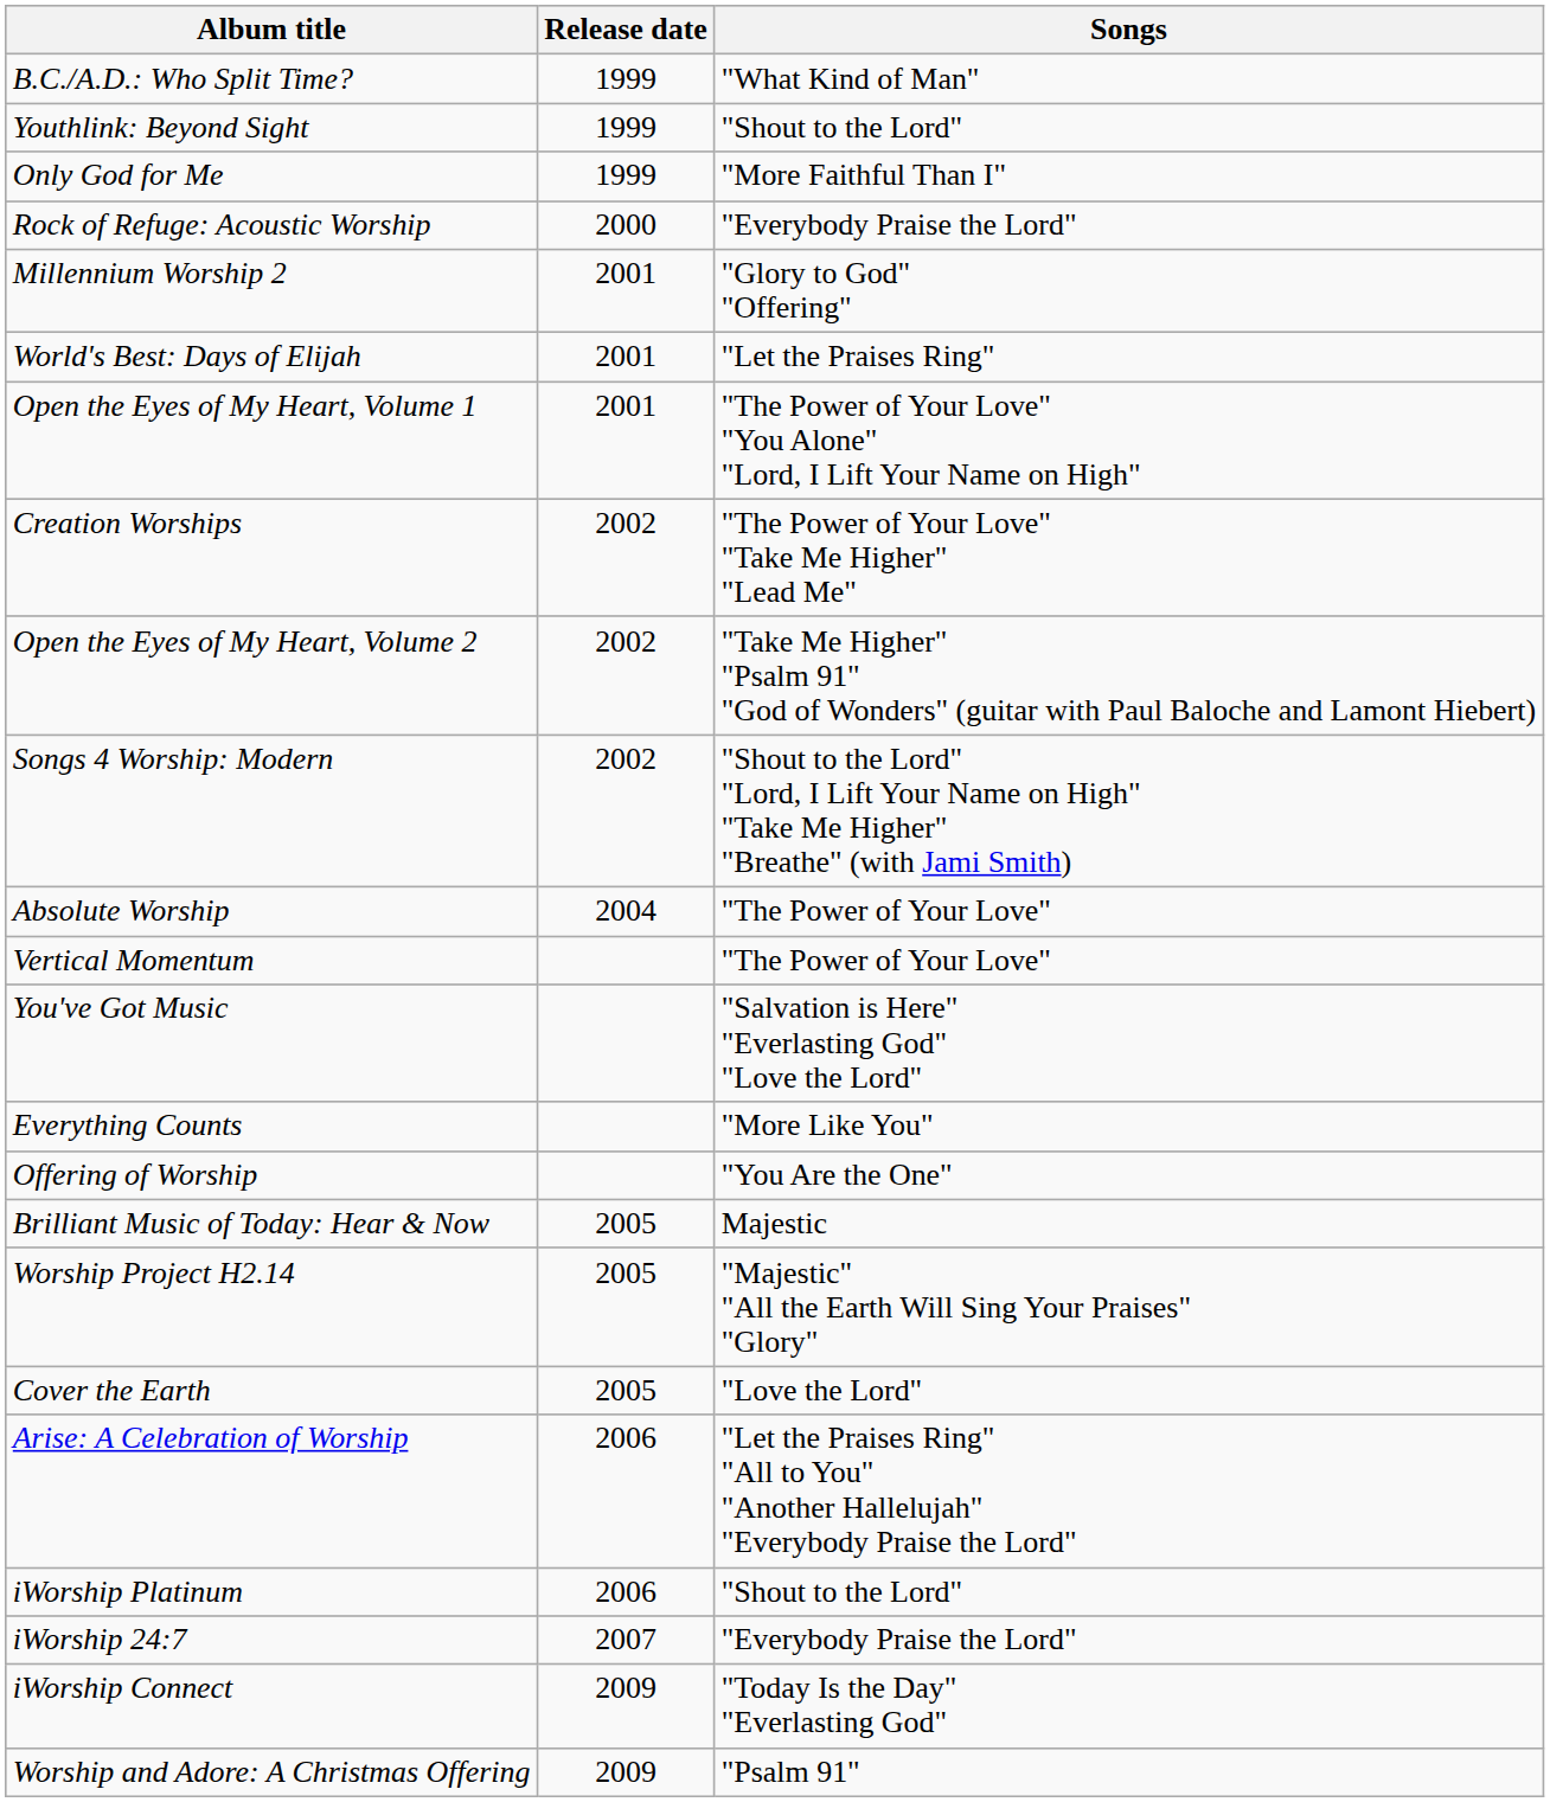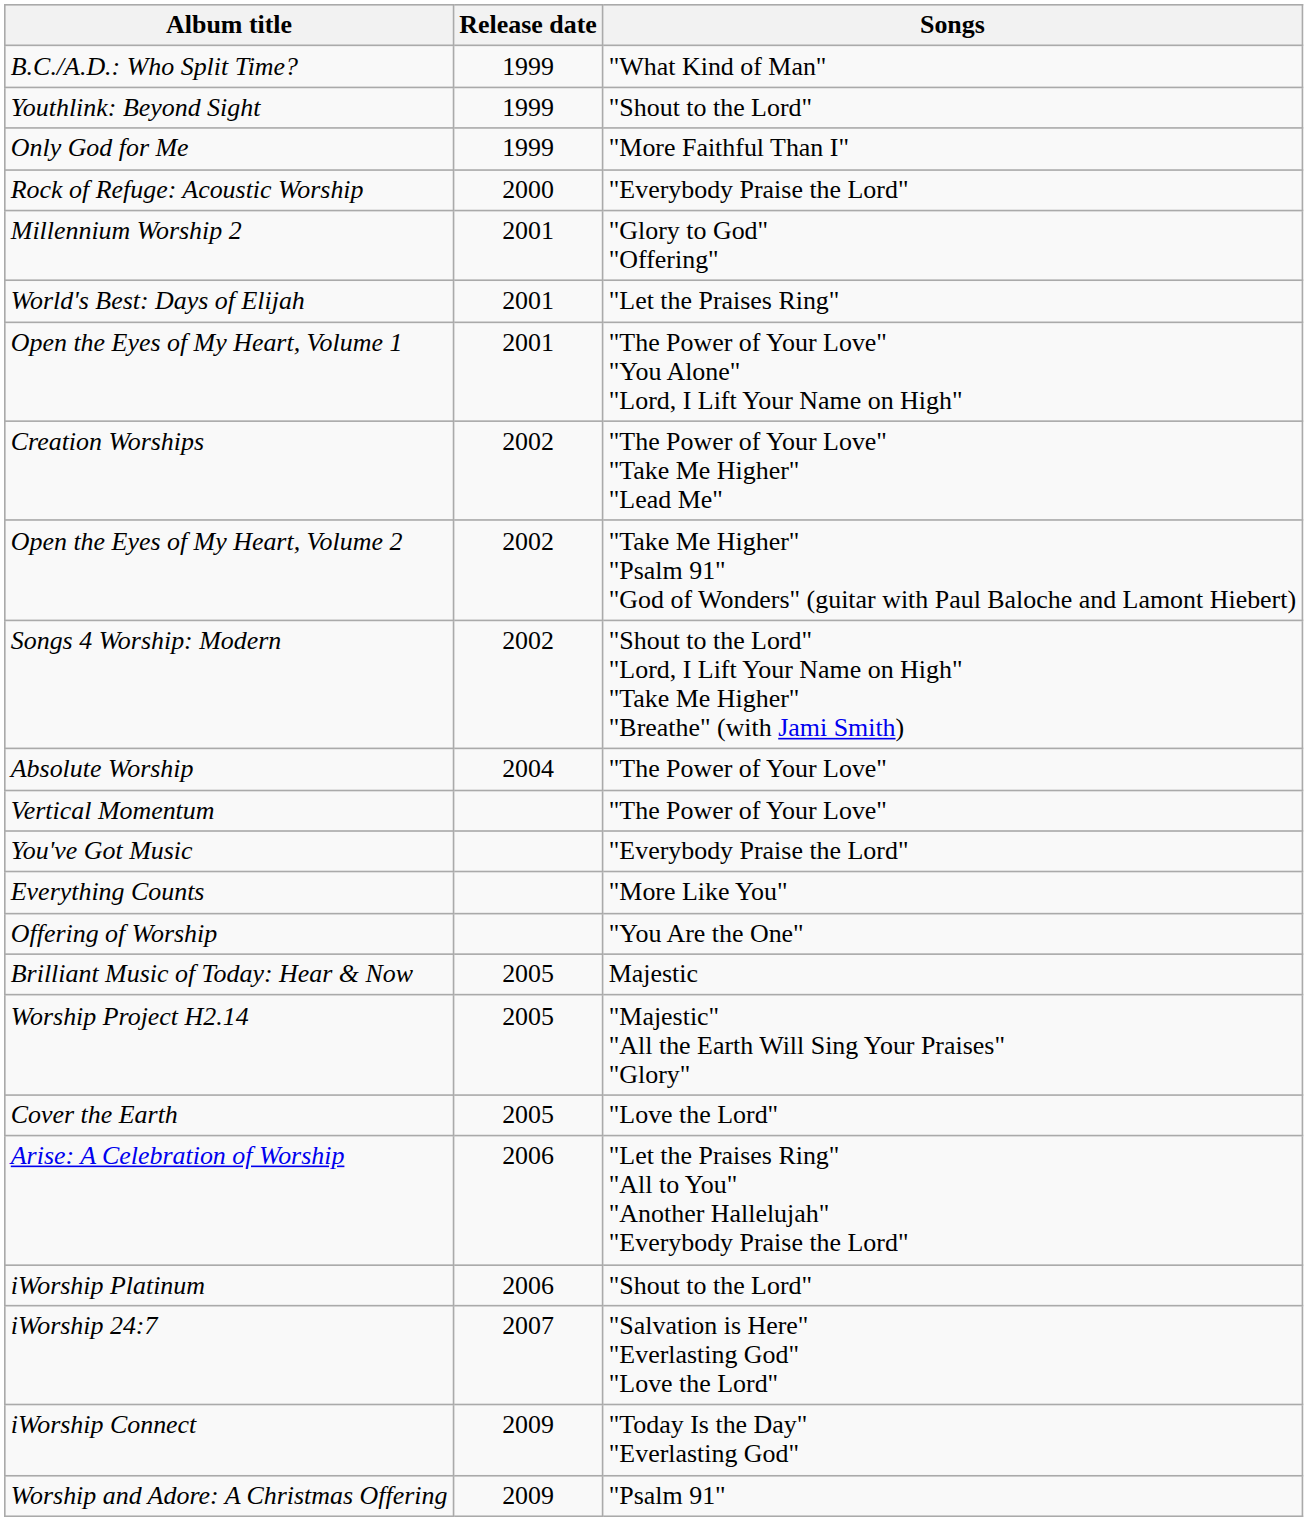You've Got Music | Songs: "Salvation is Here" "Everlasting God" "Love the Lord" -> "Everybody Praise the Lord"
iWorship 24:7 | Songs: "Everybody Praise the Lord" -> "Salvation is Here" "Everlasting God" "Love the Lord"
